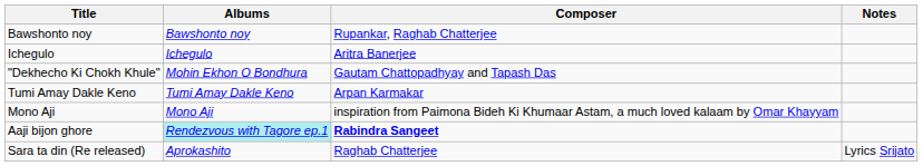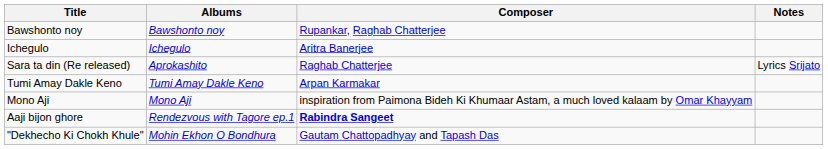rows swapped: "Dekhecho Ki Chokh Khule" <-> Sara ta din (Re released)
Aaji bijon ghore | Albums: paleturquoise background -> no background
